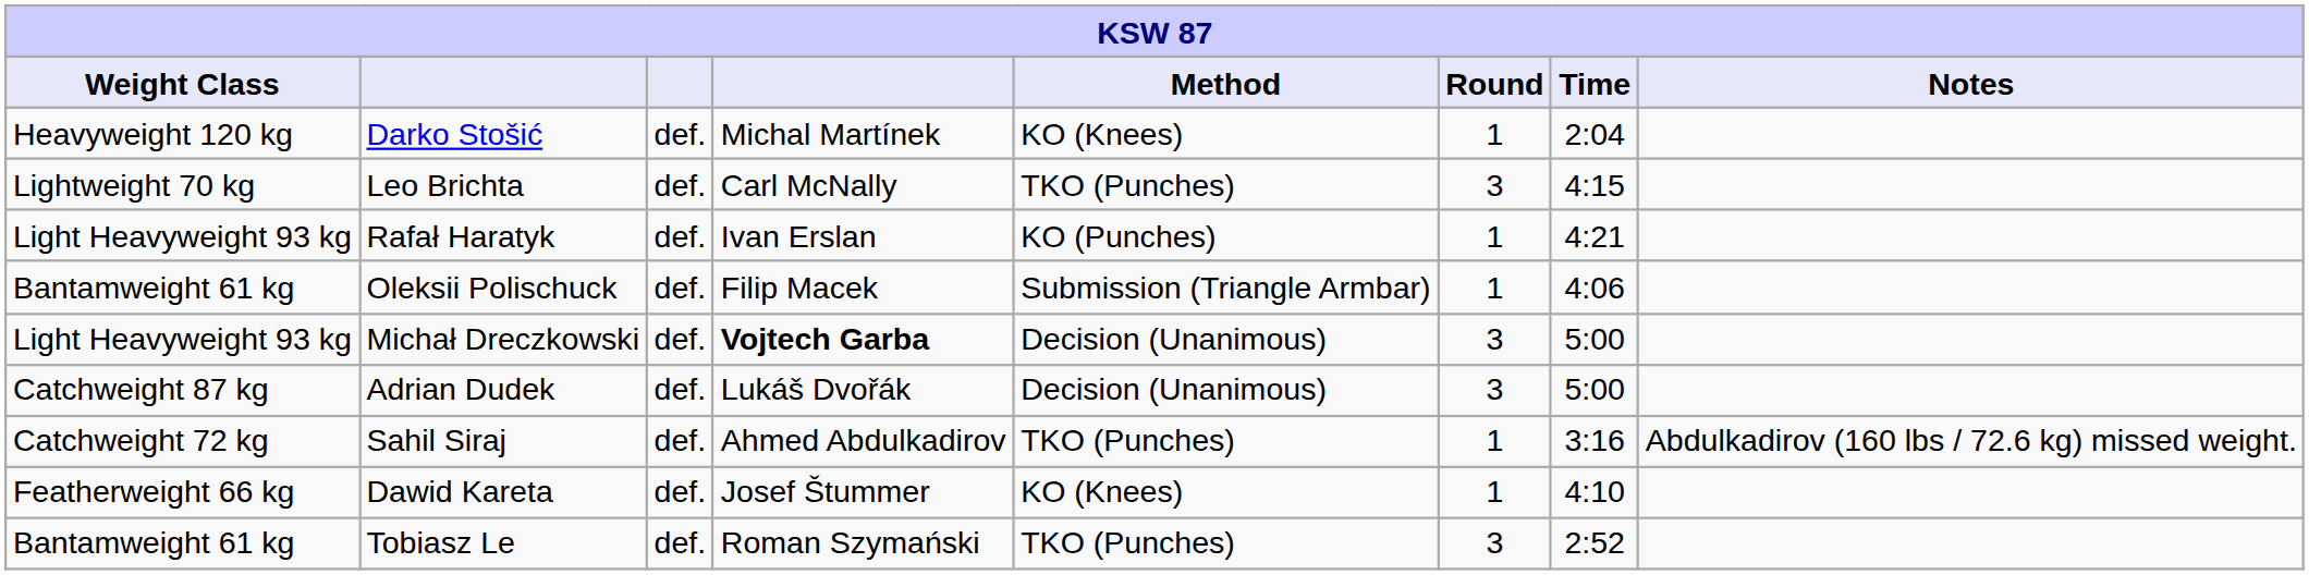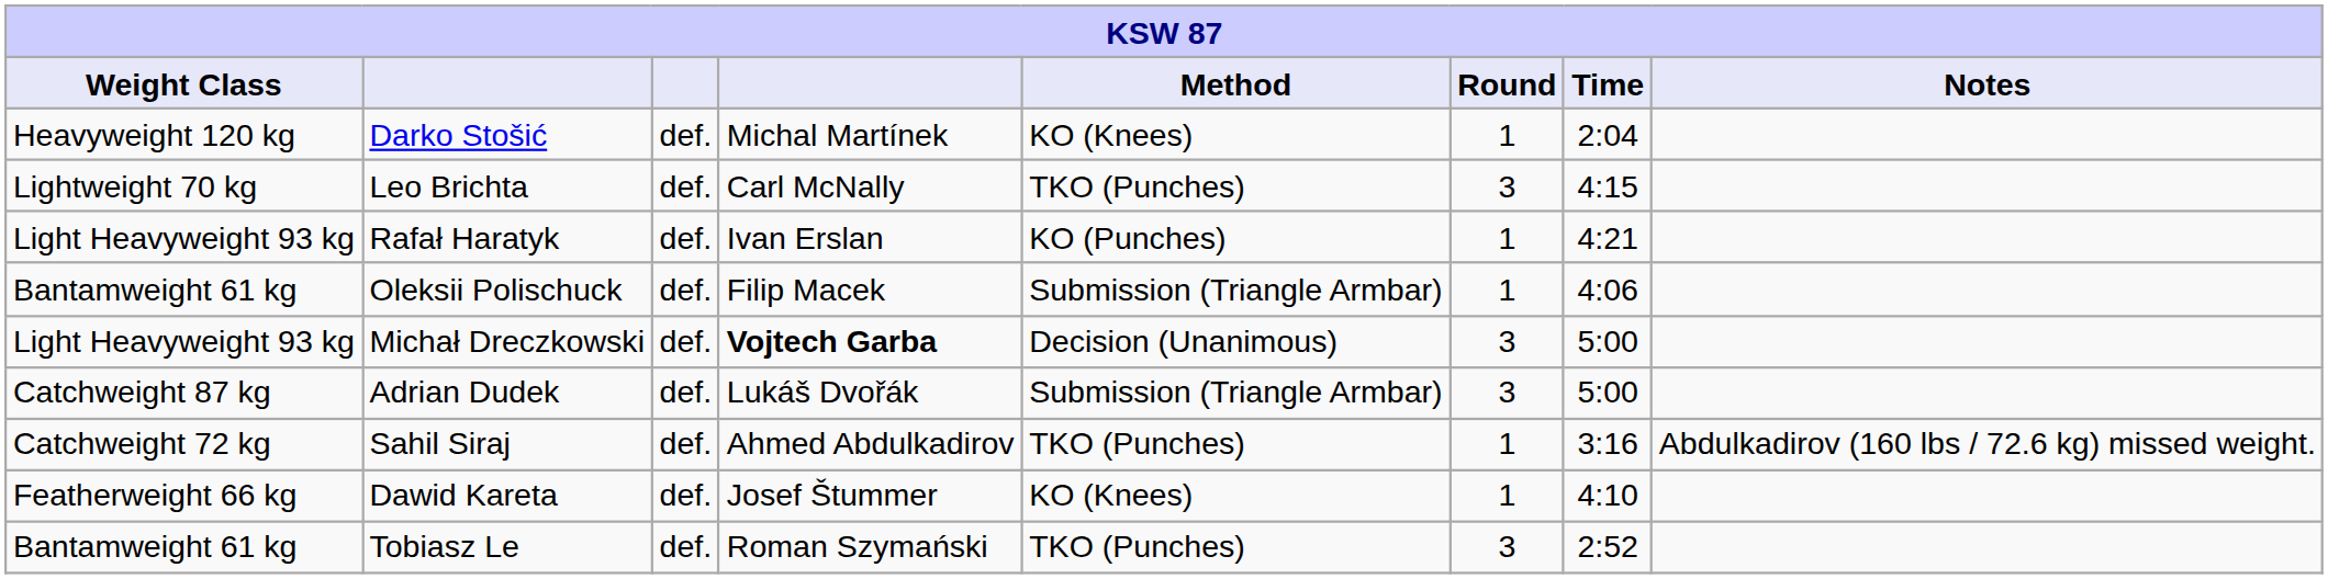Adrian Dudek | Method: Decision (Unanimous) -> Submission (Triangle Armbar)
